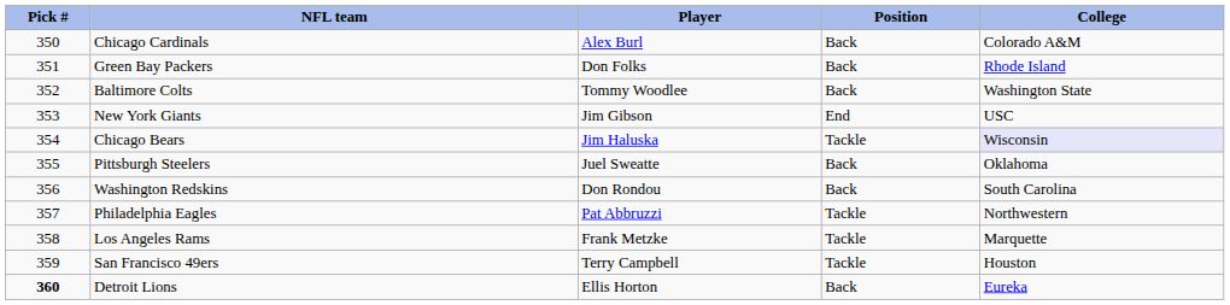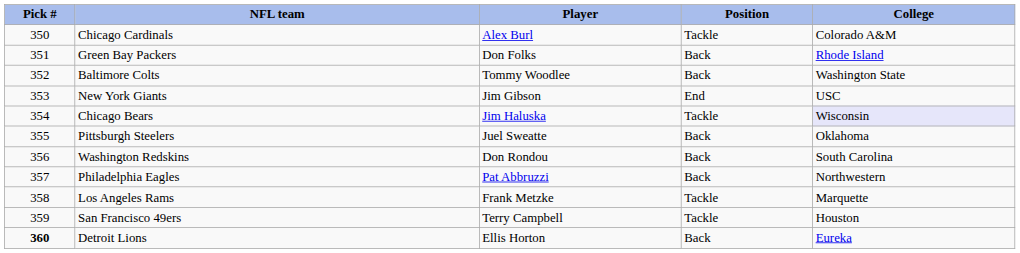Chicago Cardinals | Position: Back -> Tackle
Philadelphia Eagles | Position: Tackle -> Back
